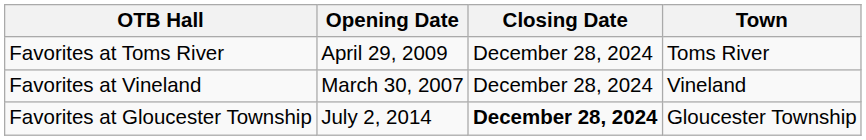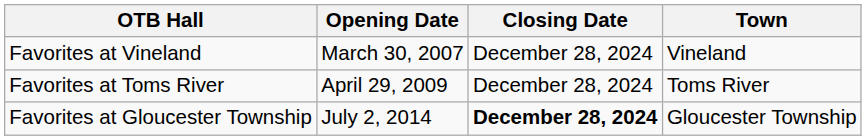rows swapped: Favorites at Toms River <-> Favorites at Vineland
